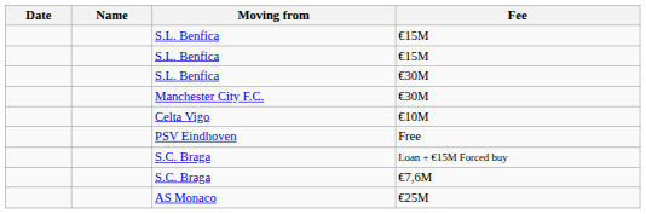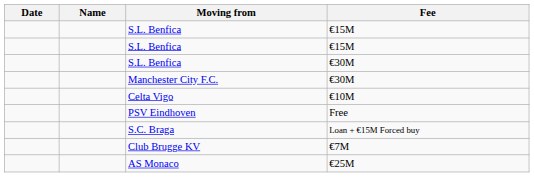+ row: Club Brugge KV | €7M
- row: S.C. Braga | €7,6M
